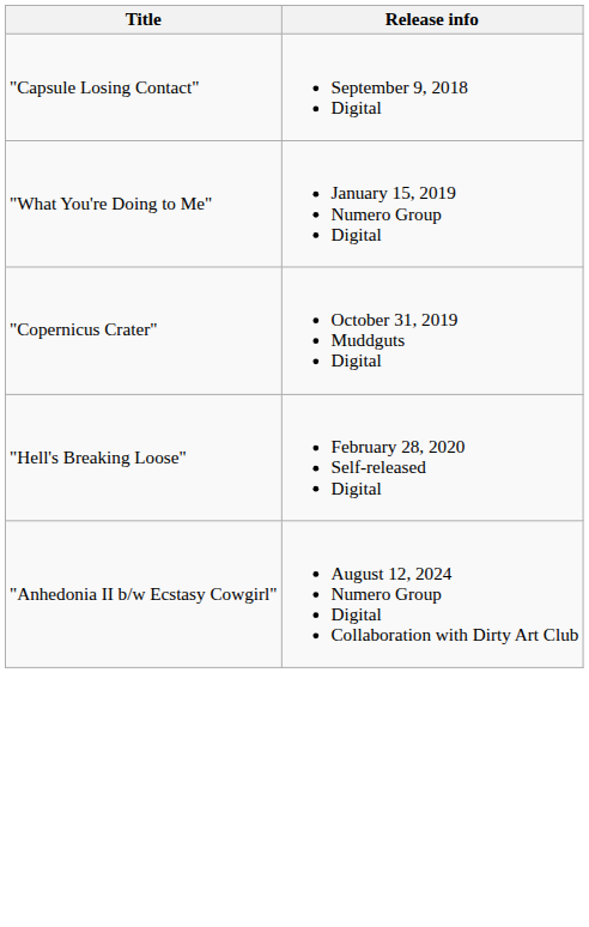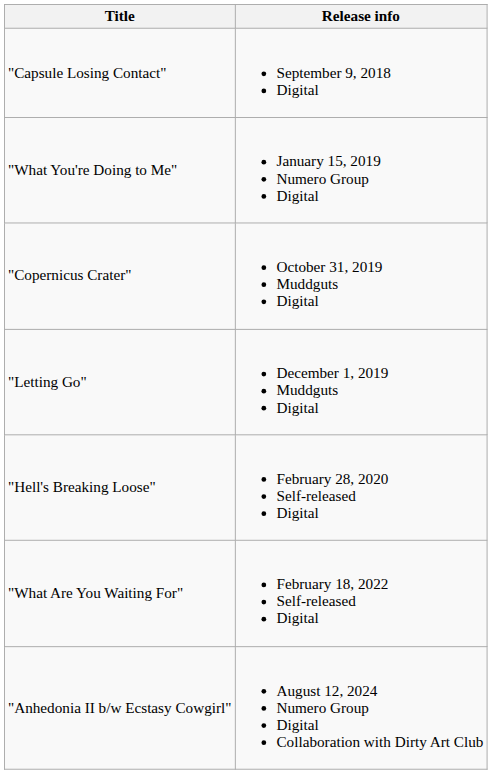+ row: "Letting Go" | December 1, 2019 Muddguts Digital
+ row: "What Are You Waiting For" | February 18, 2022 Self-released Digital
